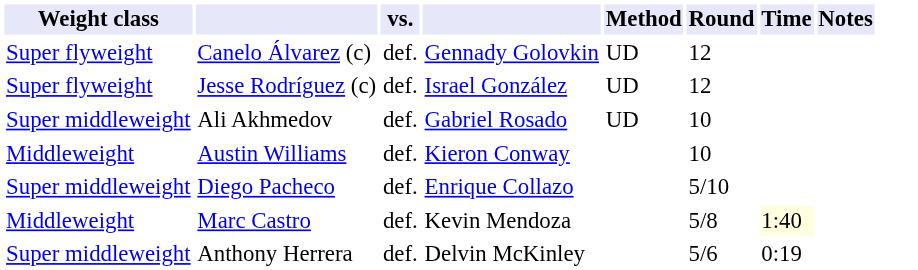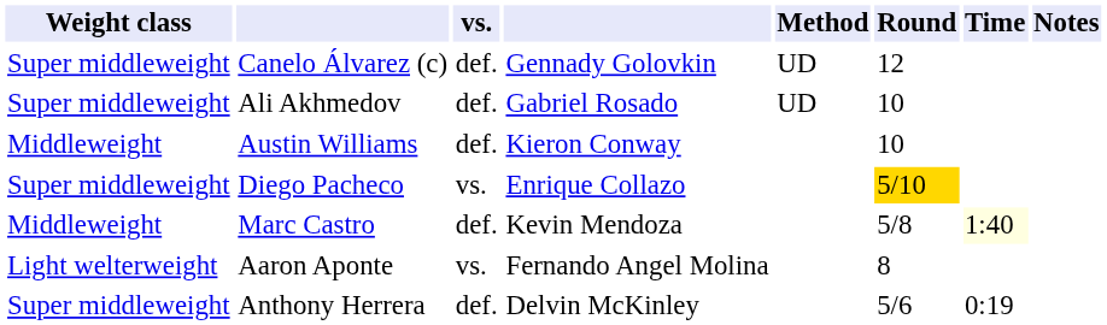Canelo Álvarez (c) | Weight class: Super flyweight -> Super middleweight
- row: Super flyweight | Jesse Rodríguez (c) | def. | Israel González | UD | 12
Diego Pacheco | vs.: def. -> vs.
Diego Pacheco | Round: no background -> gold background
+ row: Light welterweight | Aaron Aponte | vs. | Fernando Angel Molina | 8
